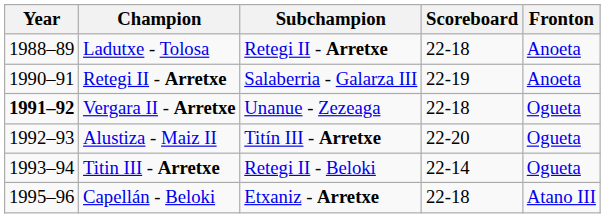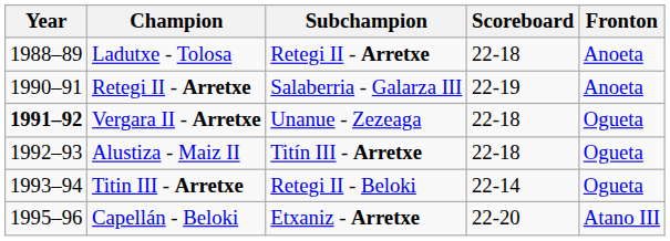Alustiza - Maiz II | Scoreboard: 22-20 -> 22-18
Capellán - Beloki | Scoreboard: 22-18 -> 22-20
